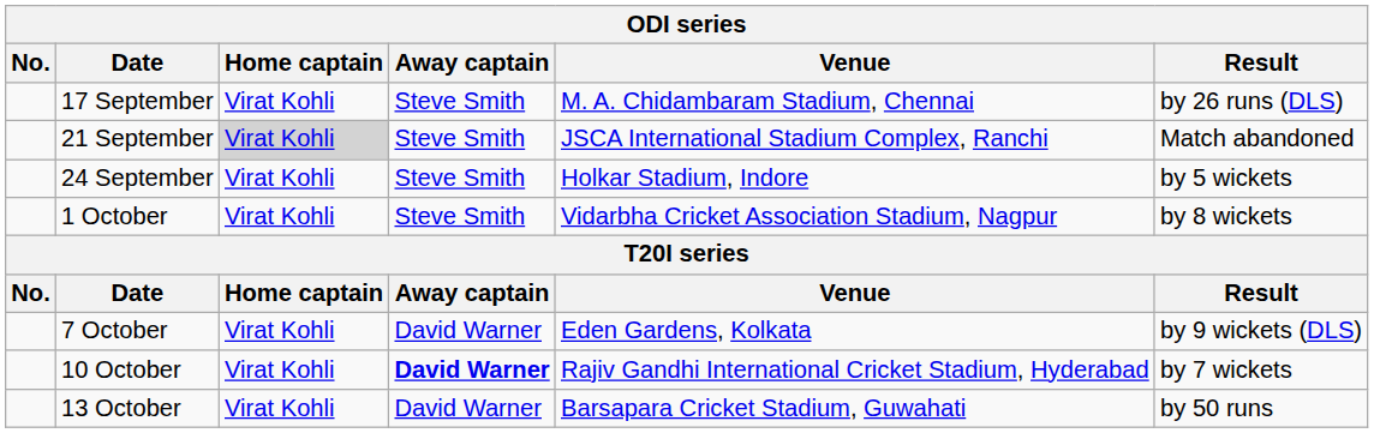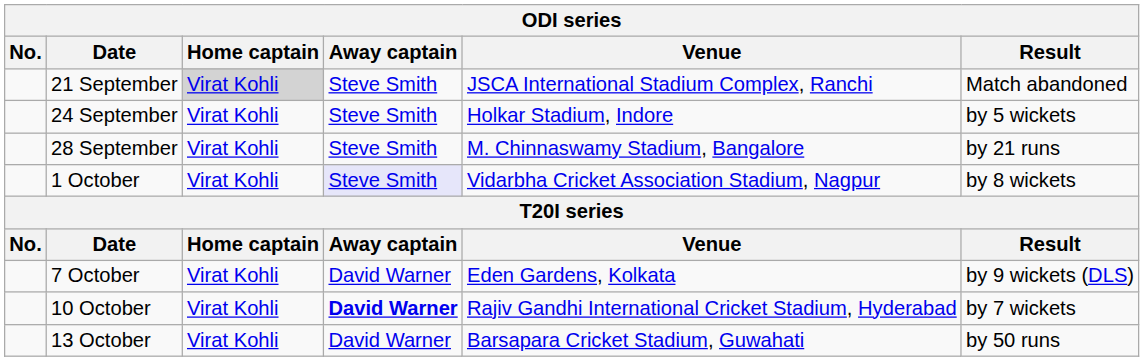- row: 17 September | Virat Kohli | Steve Smith | M. A. Chidambaram Stadium, Chennai | by 26 runs (DLS)
+ row: 28 September | Virat Kohli | Steve Smith | M. Chinnaswamy Stadium, Bangalore | by 21 runs
1 October | Away captain: no background -> lavender background
